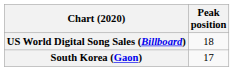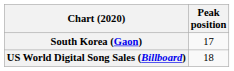rows swapped: South Korea (Gaon) <-> US World Digital Song Sales (Billboard)
